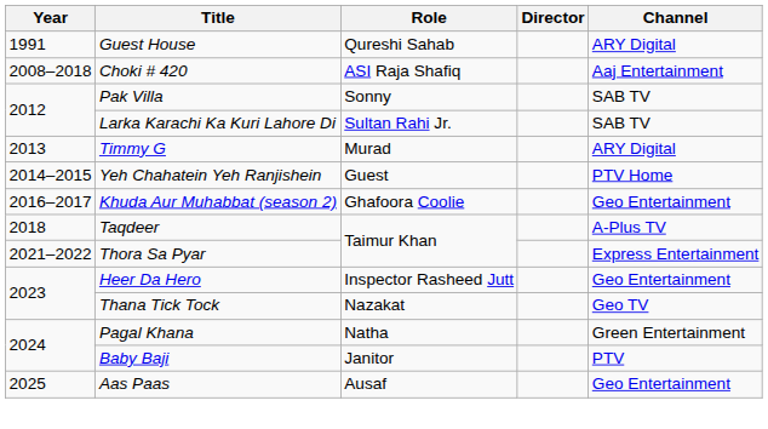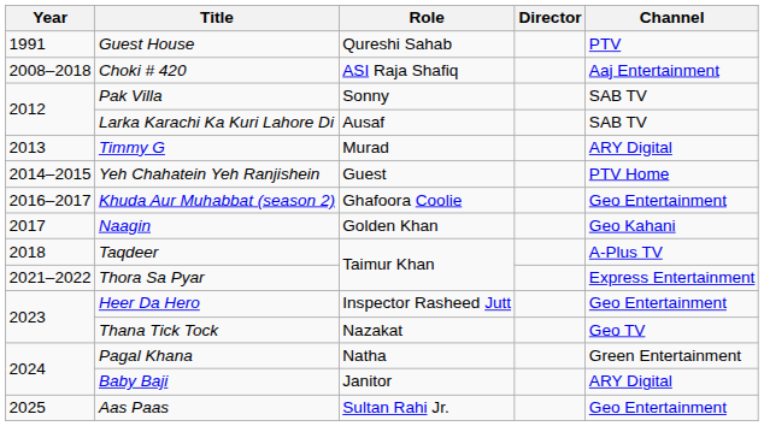Guest House | Channel: ARY Digital -> PTV
Larka Karachi Ka Kuri Lahore Di | Role: Sultan Rahi Jr. -> Ausaf
+ row: 2017 | Naagin | Golden Khan | Geo Kahani
Baby Baji | Channel: PTV -> ARY Digital
Aas Paas | Role: Ausaf -> Sultan Rahi Jr.
